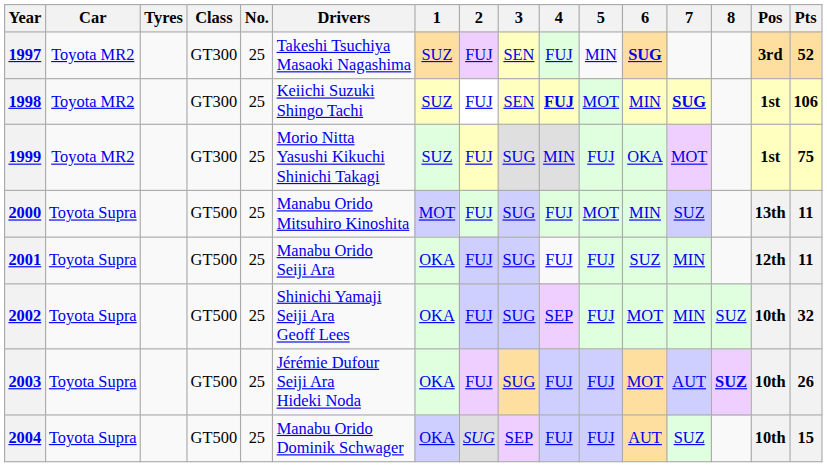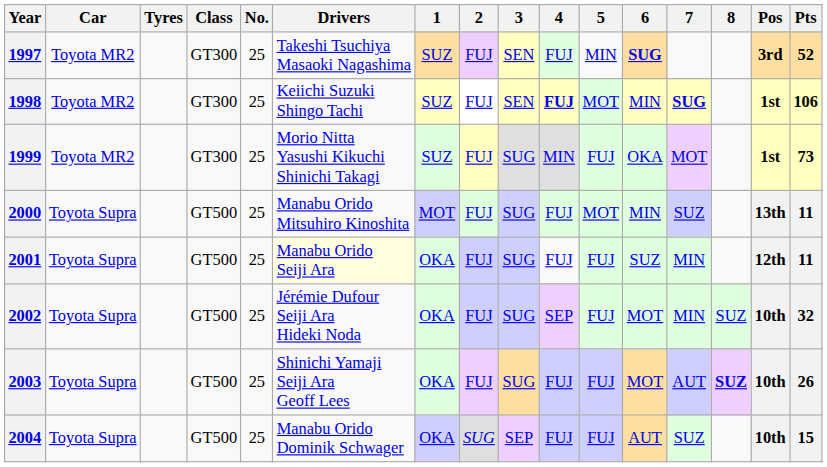1999 | Pts: 75 -> 73
2001 | Drivers: no background -> lightyellow background
2002 | Drivers: Shinichi Yamaji Seiji Ara Geoff Lees -> Jérémie Dufour Seiji Ara Hideki Noda
2003 | Drivers: Jérémie Dufour Seiji Ara Hideki Noda -> Shinichi Yamaji Seiji Ara Geoff Lees
